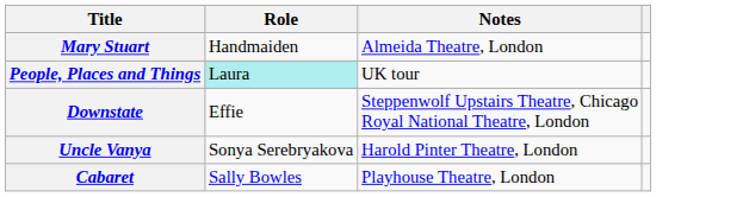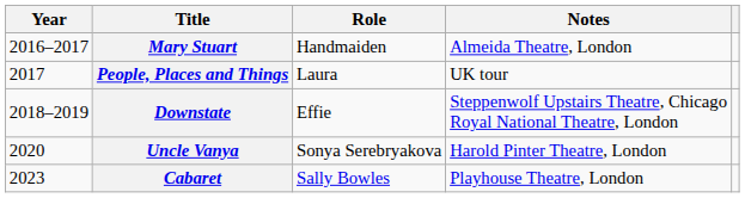+ column: Year | 2016–2017 | 2017 | 2018–2019 | 2020 | 2023
People, Places and Things | Role: paleturquoise background -> no background
